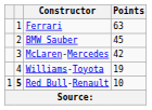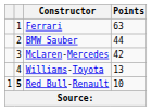BMW Sauber | Points: 45 -> 44
Williams-Toyota | Points: 19 -> 13
